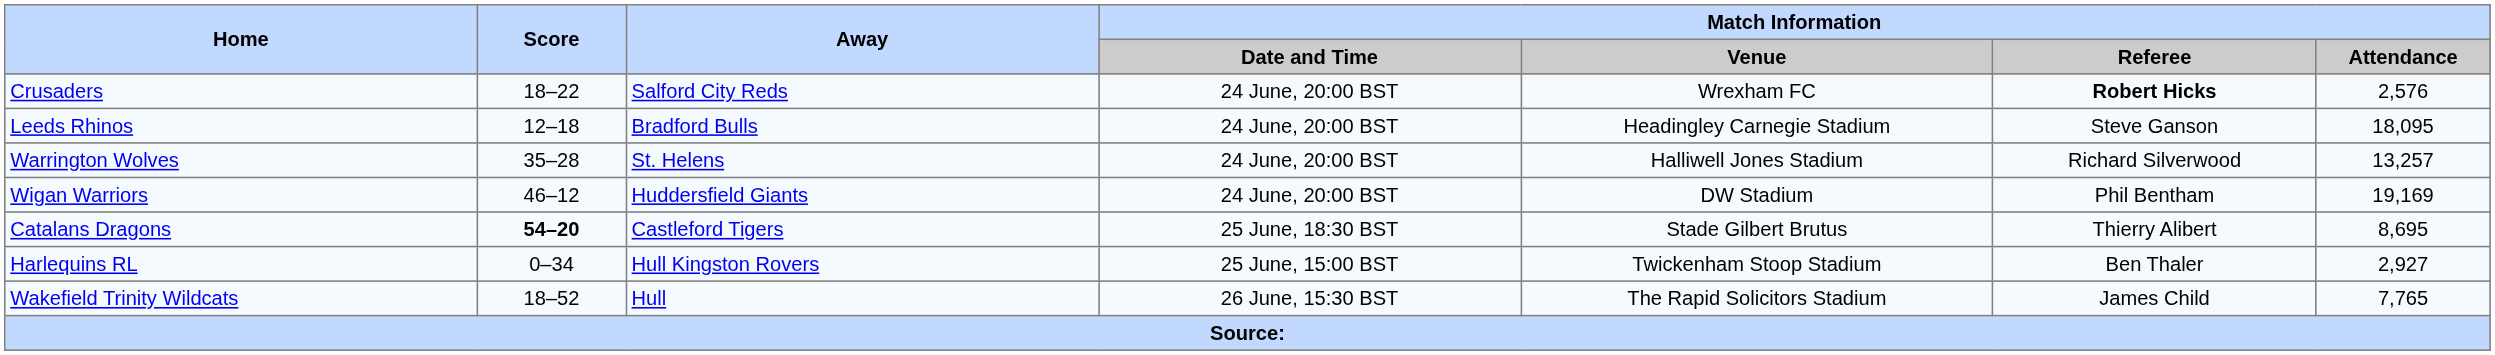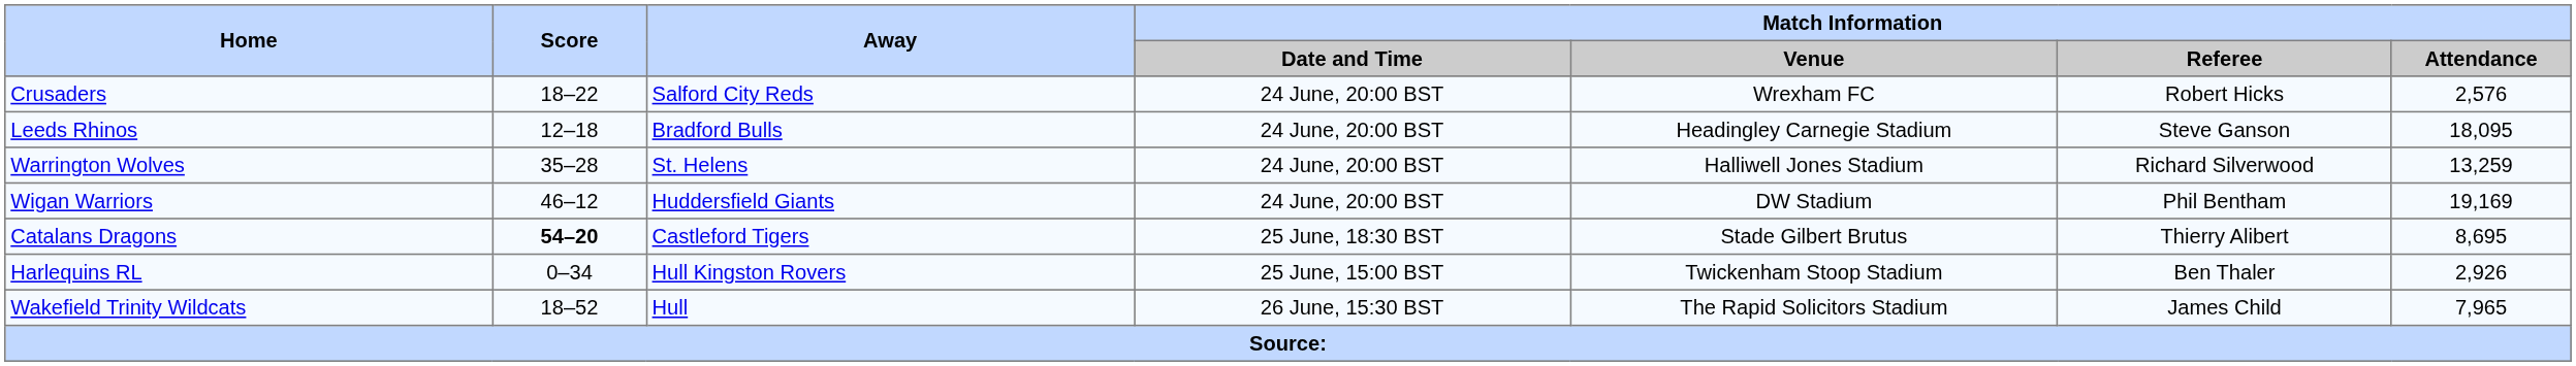Crusaders | Match Information / Referee: bold -> normal
Warrington Wolves | Match Information / Attendance: 13,257 -> 13,259
Harlequins RL | Match Information / Attendance: 2,927 -> 2,926
Wakefield Trinity Wildcats | Match Information / Attendance: 7,765 -> 7,965
